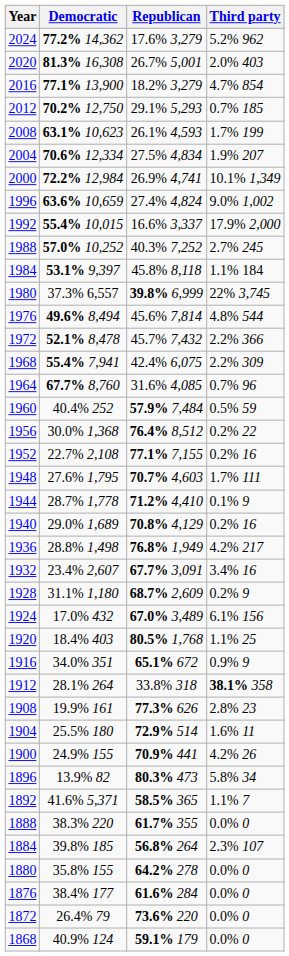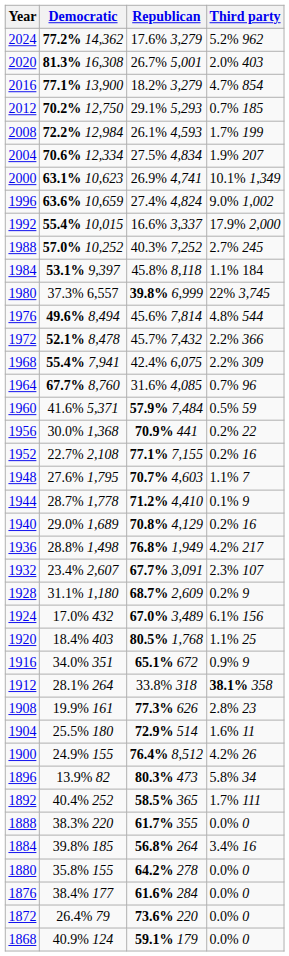2008 | Democratic: 63.1% 10,623 -> 72.2% 12,984
2000 | Democratic: 72.2% 12,984 -> 63.1% 10,623
1960 | Democratic: 40.4% 252 -> 41.6% 5,371
1956 | Republican: 76.4% 8,512 -> 70.9% 441
1948 | Third party: 1.7% 111 -> 1.1% 7
1932 | Third party: 3.4% 16 -> 2.3% 107
1900 | Republican: 70.9% 441 -> 76.4% 8,512
1892 | Democratic: 41.6% 5,371 -> 40.4% 252
1892 | Third party: 1.1% 7 -> 1.7% 111
1884 | Third party: 2.3% 107 -> 3.4% 16
